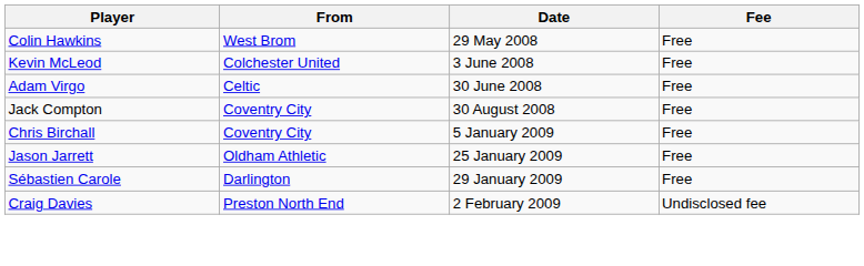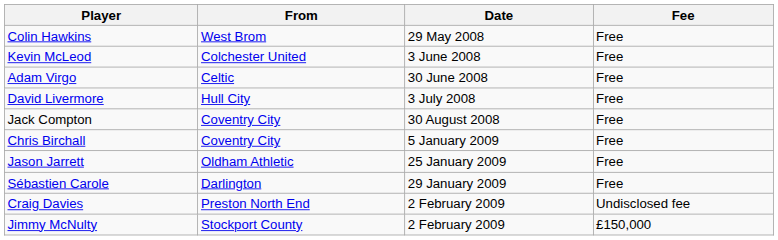+ row: David Livermore | Hull City | 3 July 2008 | Free
+ row: Jimmy McNulty | Stockport County | 2 February 2009 | £150,000
